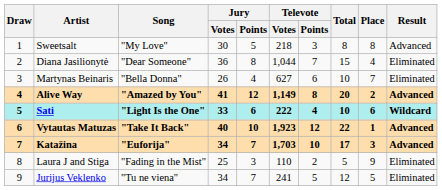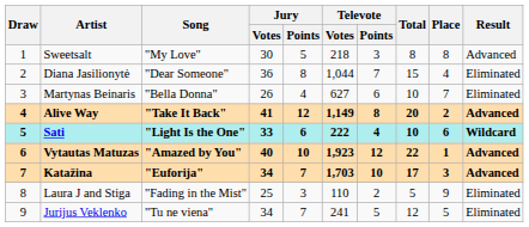Alive Way | Song: "Amazed by You" -> "Take It Back"
Vytautas Matuzas | Song: "Take It Back" -> "Amazed by You"
